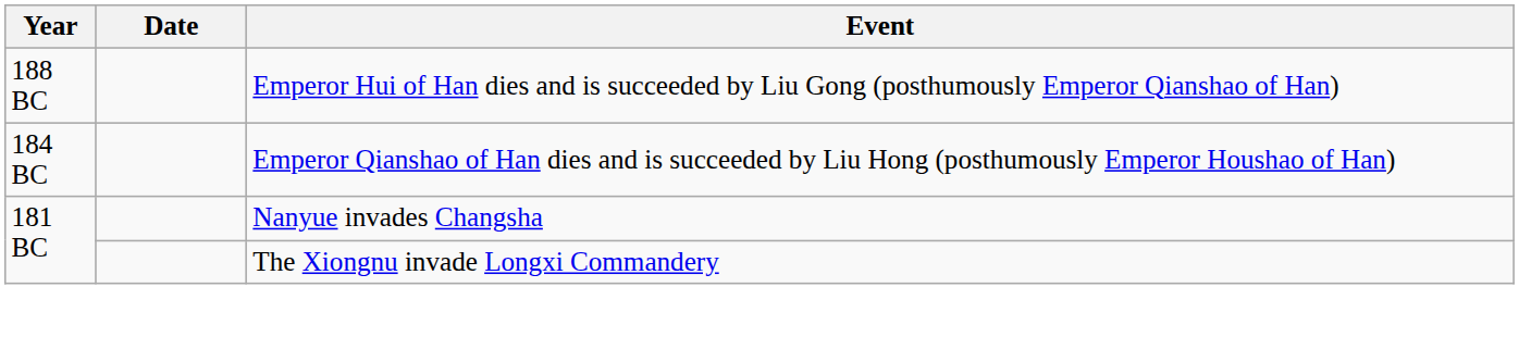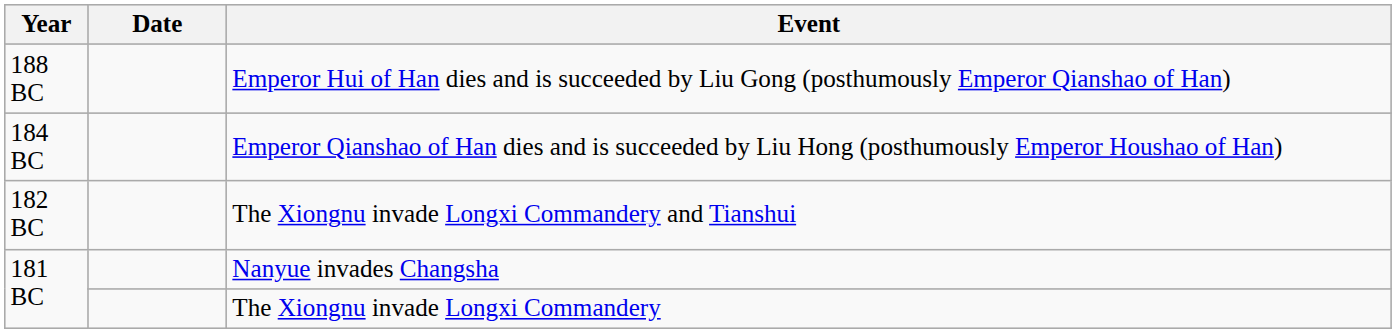+ row: 182 BC | The Xiongnu invade Longxi Commandery and Tianshui
